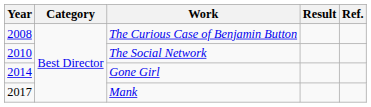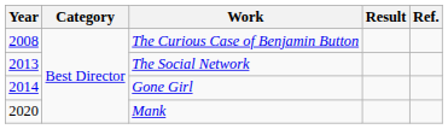The Social Network | Year: 2010 -> 2013
Mank | Year: 2017 -> 2020
